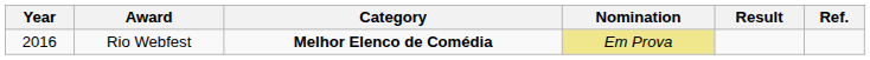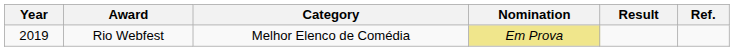Rio Webfest | Year: 2016 -> 2019
Rio Webfest | Category: bold -> normal
